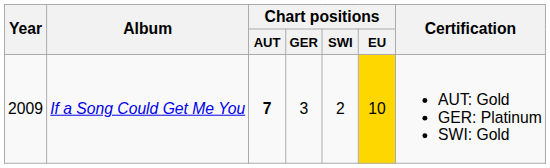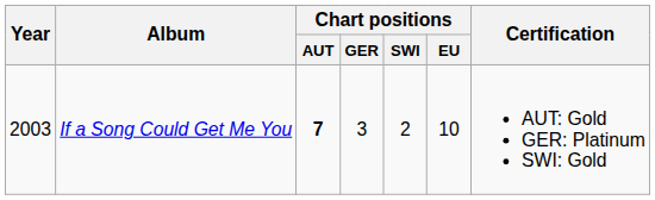If a Song Could Get Me You | Year: 2009 -> 2003
If a Song Could Get Me You | Chart positions / EU: gold background -> no background
